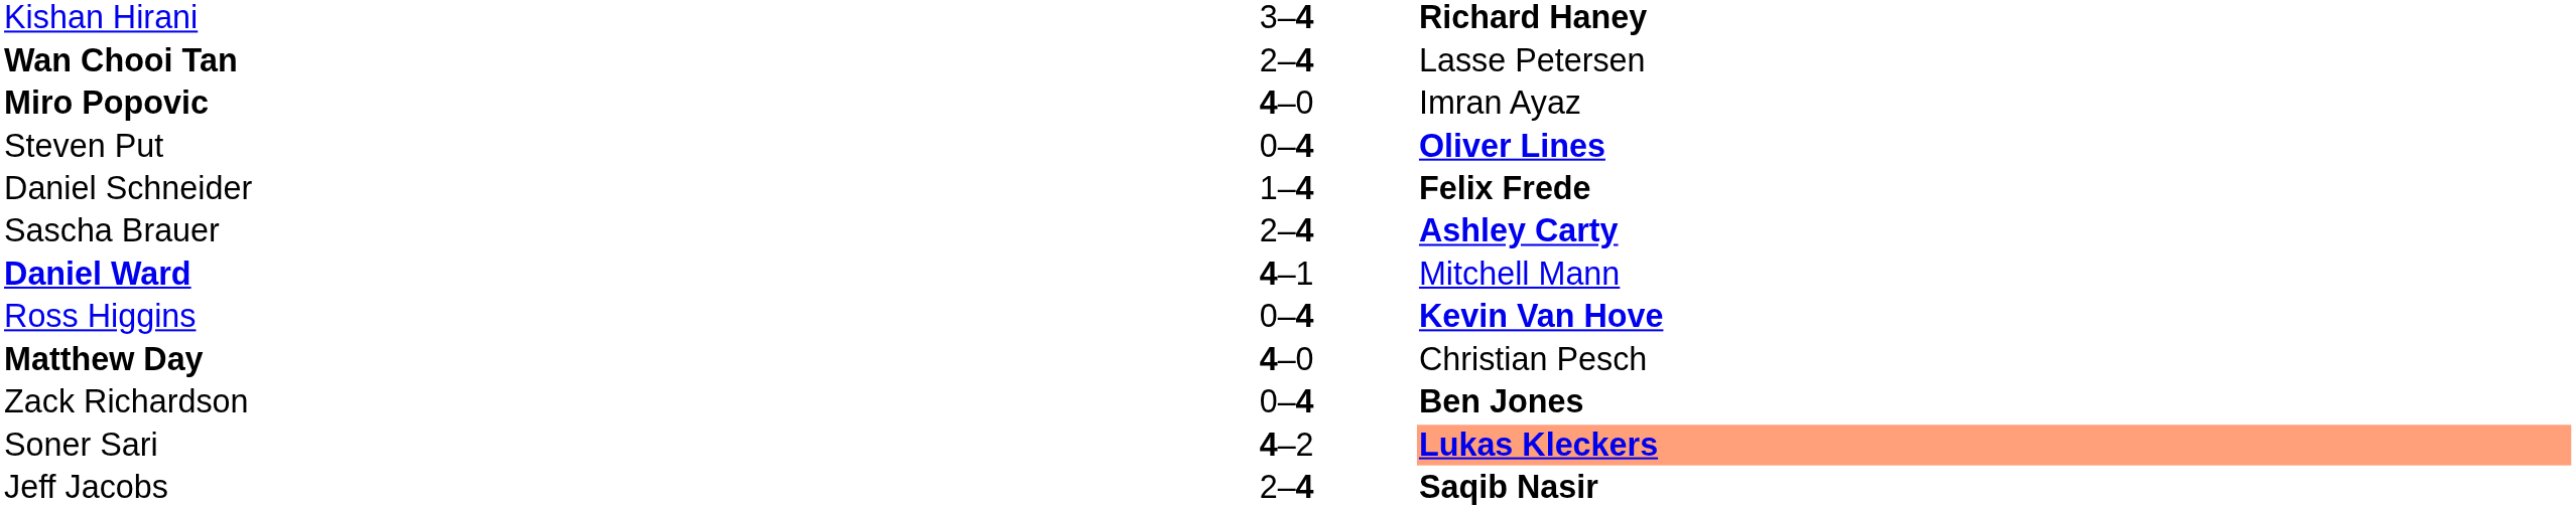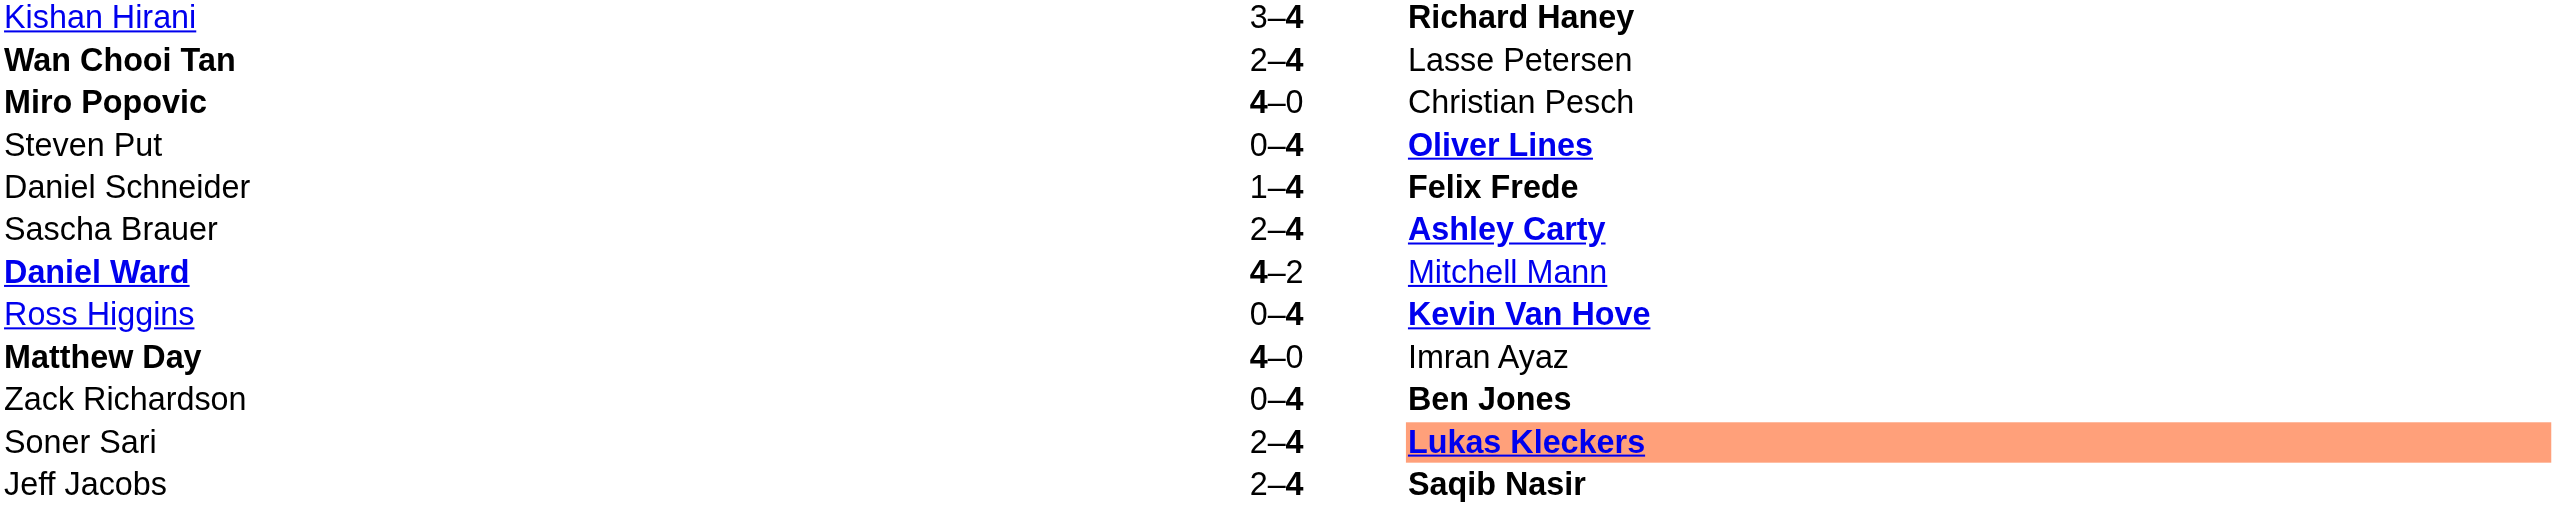Miro Popovic | column 3: Imran Ayaz -> Christian Pesch
Daniel Ward | column 2: 4–1 -> 4–2
Matthew Day | column 3: Christian Pesch -> Imran Ayaz
Soner Sari | column 2: 4–2 -> 2–4
